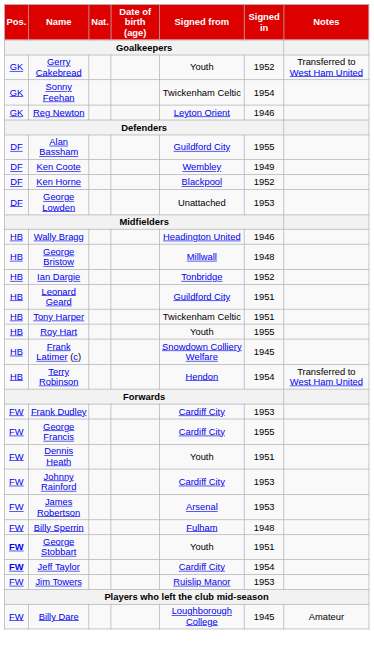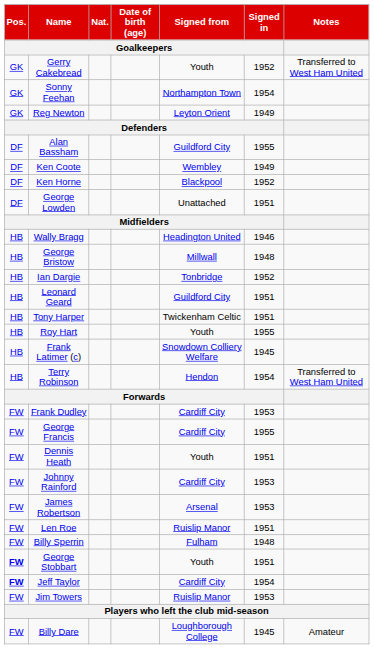Sonny Feehan | Signed from / Goalkeepers: Twickenham Celtic -> Northampton Town
Reg Newton | Signed in / Goalkeepers: 1946 -> 1949
George Lowden | Signed in / Goalkeepers: 1953 -> 1951
+ row: FW | Len Roe | Ruislip Manor | 1951
